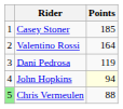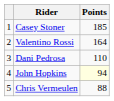Dani Pedrosa | Points: 119 -> 110
Chris Vermeulen | column 1: lightgreen background -> no background
